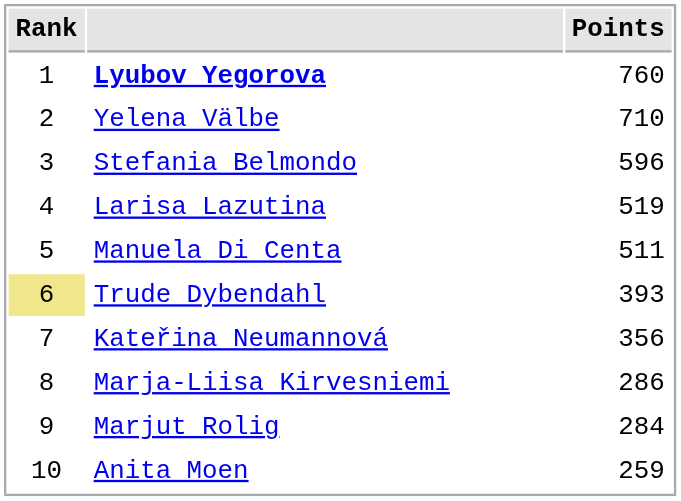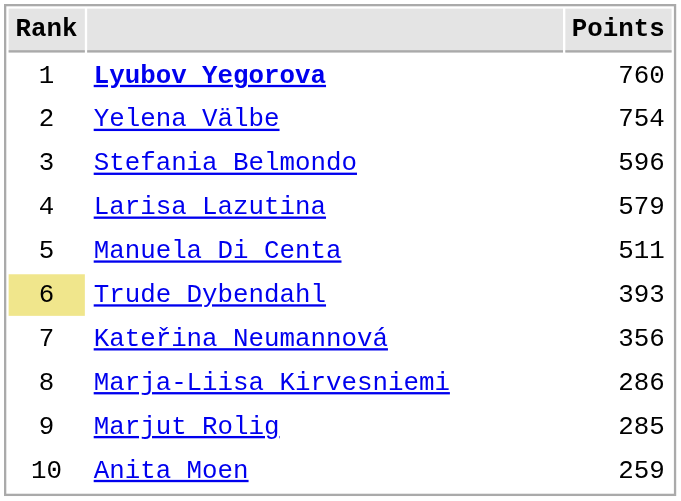Yelena Välbe | Points: 710 -> 754
Larisa Lazutina | Points: 519 -> 579
Marjut Rolig | Points: 284 -> 285
